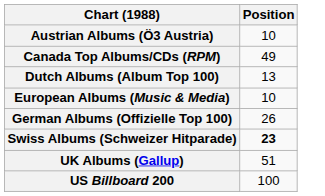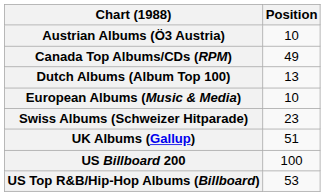- row: German Albums (Offizielle Top 100) | 26
Swiss Albums (Schweizer Hitparade) | Position: bold -> normal
+ row: US Top R&B/Hip-Hop Albums (Billboard) | 53
